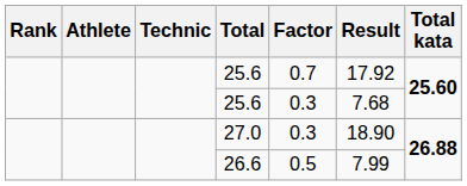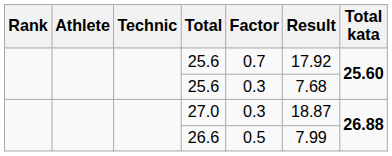27.0 | Result: 18.90 -> 18.87
